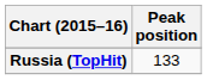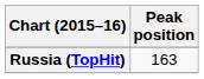Russia (TopHit) | Peak position: 133 -> 163
